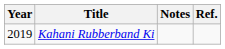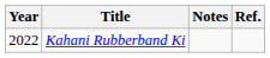Kahani Rubberband Ki | Year: 2019 -> 2022
